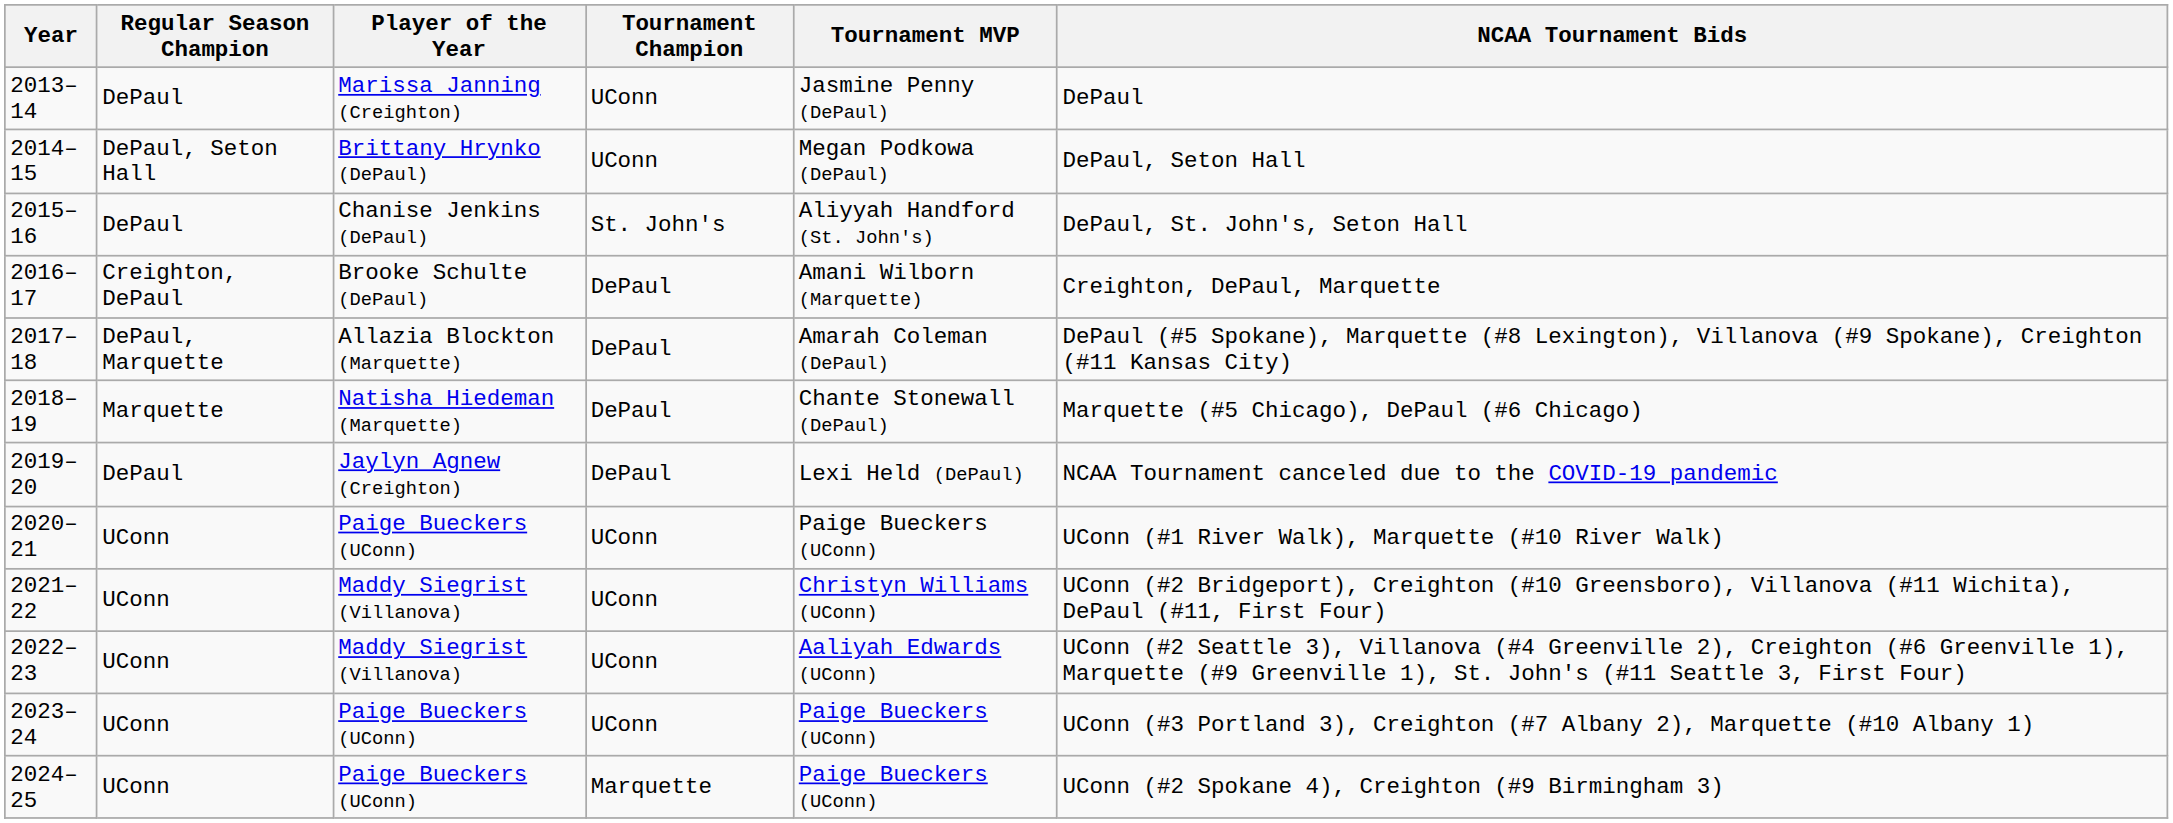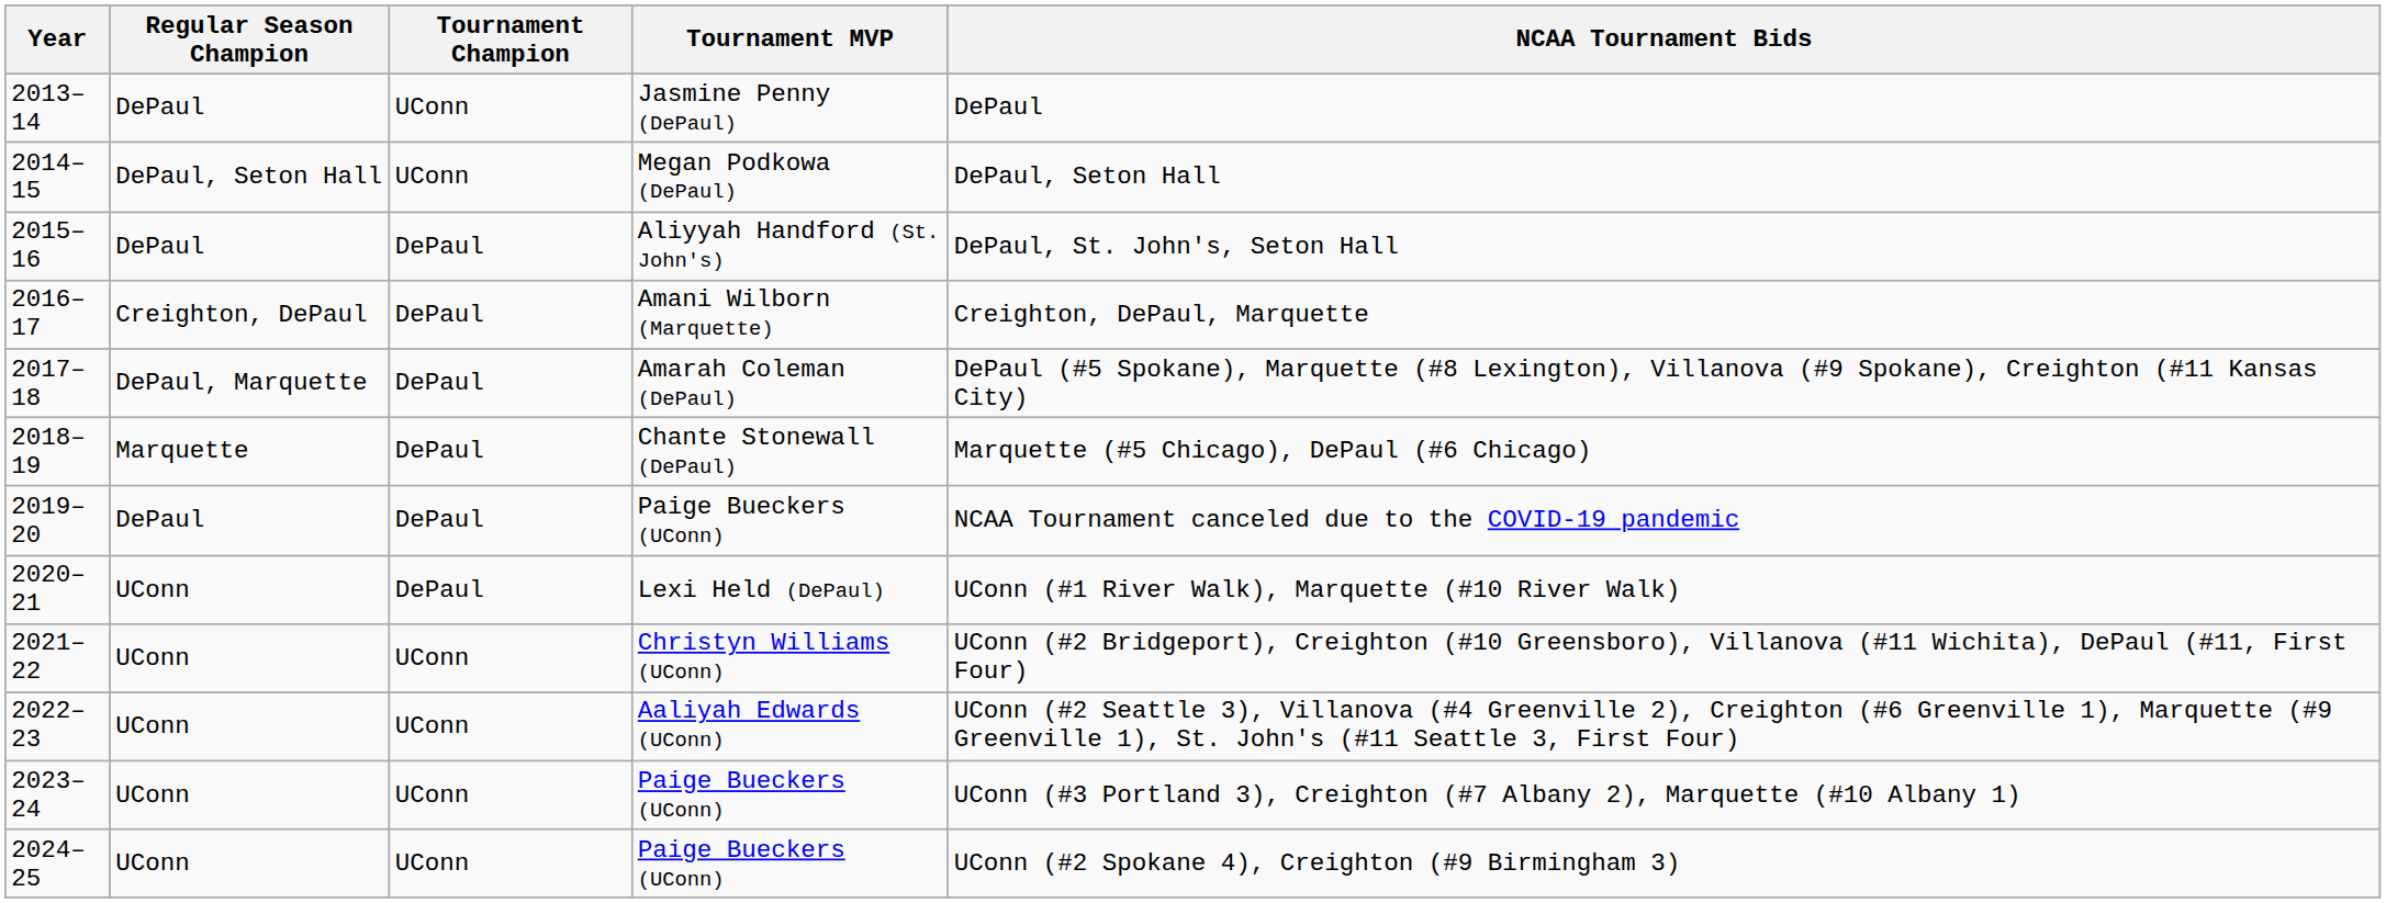- column: Player of the Year | Marissa Janning (Creighton) | Brittany Hrynko (DePaul) | Chanise Jenkins (DePaul) | Brooke Schulte (DePaul) | Allazia Blockton (Marquette) | Natisha Hiedeman (Marquette) | Jaylyn Agnew (Creighton) | Paige Bueckers (UConn) | Maddy Siegrist (Villanova) | Maddy Siegrist (Villanova) | Paige Bueckers (UConn) | Paige Bueckers (UConn)
2015–16 | Tournament Champion: St. John's -> DePaul
2019–20 | Tournament MVP: Lexi Held (DePaul) -> Paige Bueckers (UConn)
2020–21 | Tournament Champion: UConn -> DePaul
2020–21 | Tournament MVP: Paige Bueckers (UConn) -> Lexi Held (DePaul)
2024–25 | Tournament Champion: Marquette -> UConn
